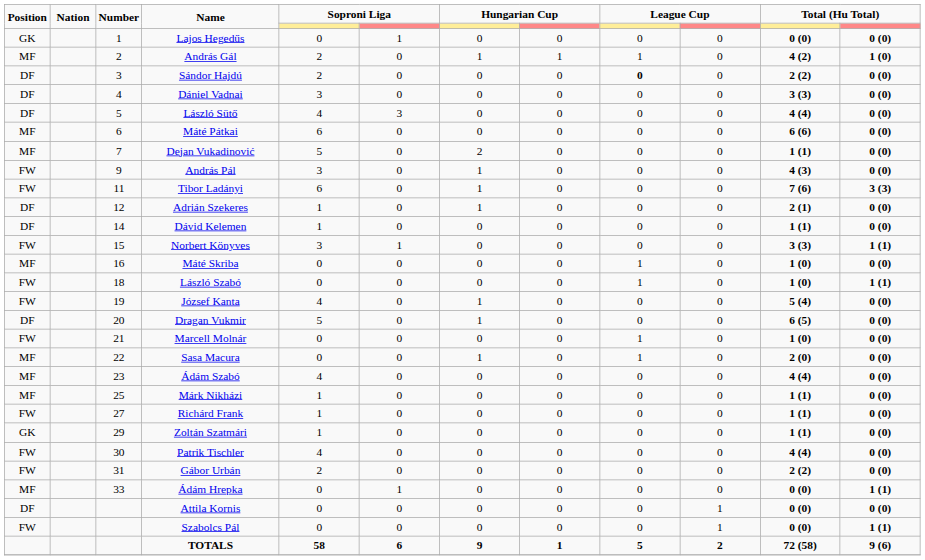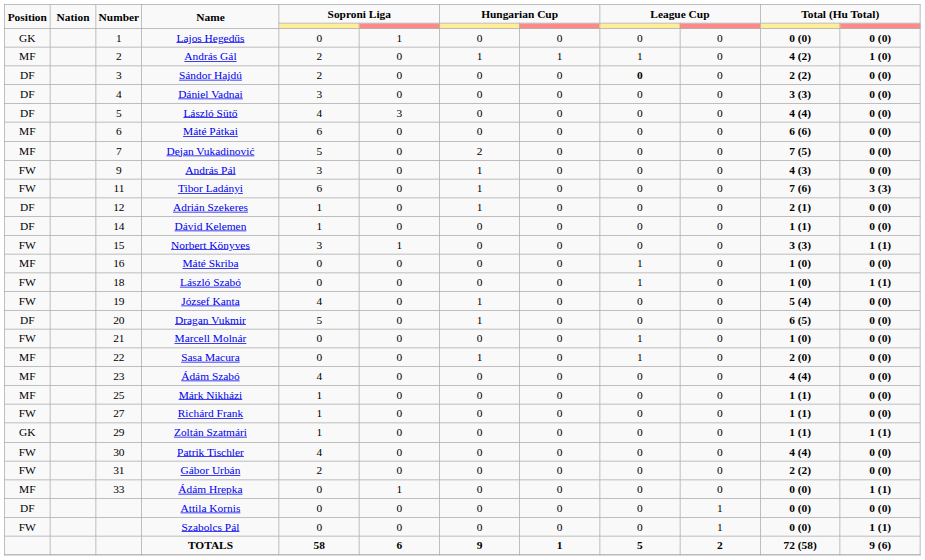Dejan Vukadinović | column 11: 1 (1) -> 7 (5)
Zoltán Szatmári | column 12: 0 (0) -> 1 (1)
